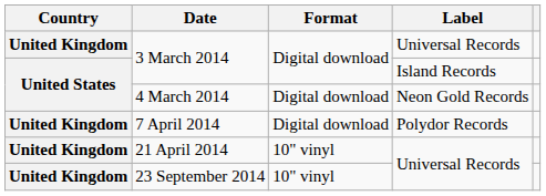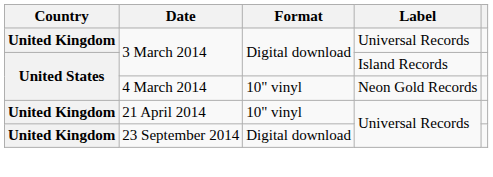4 March 2014 | Format: Digital download -> 10" vinyl
- row: United Kingdom | 7 April 2014 | Digital download | Polydor Records
23 September 2014 | Format: 10" vinyl -> Digital download
